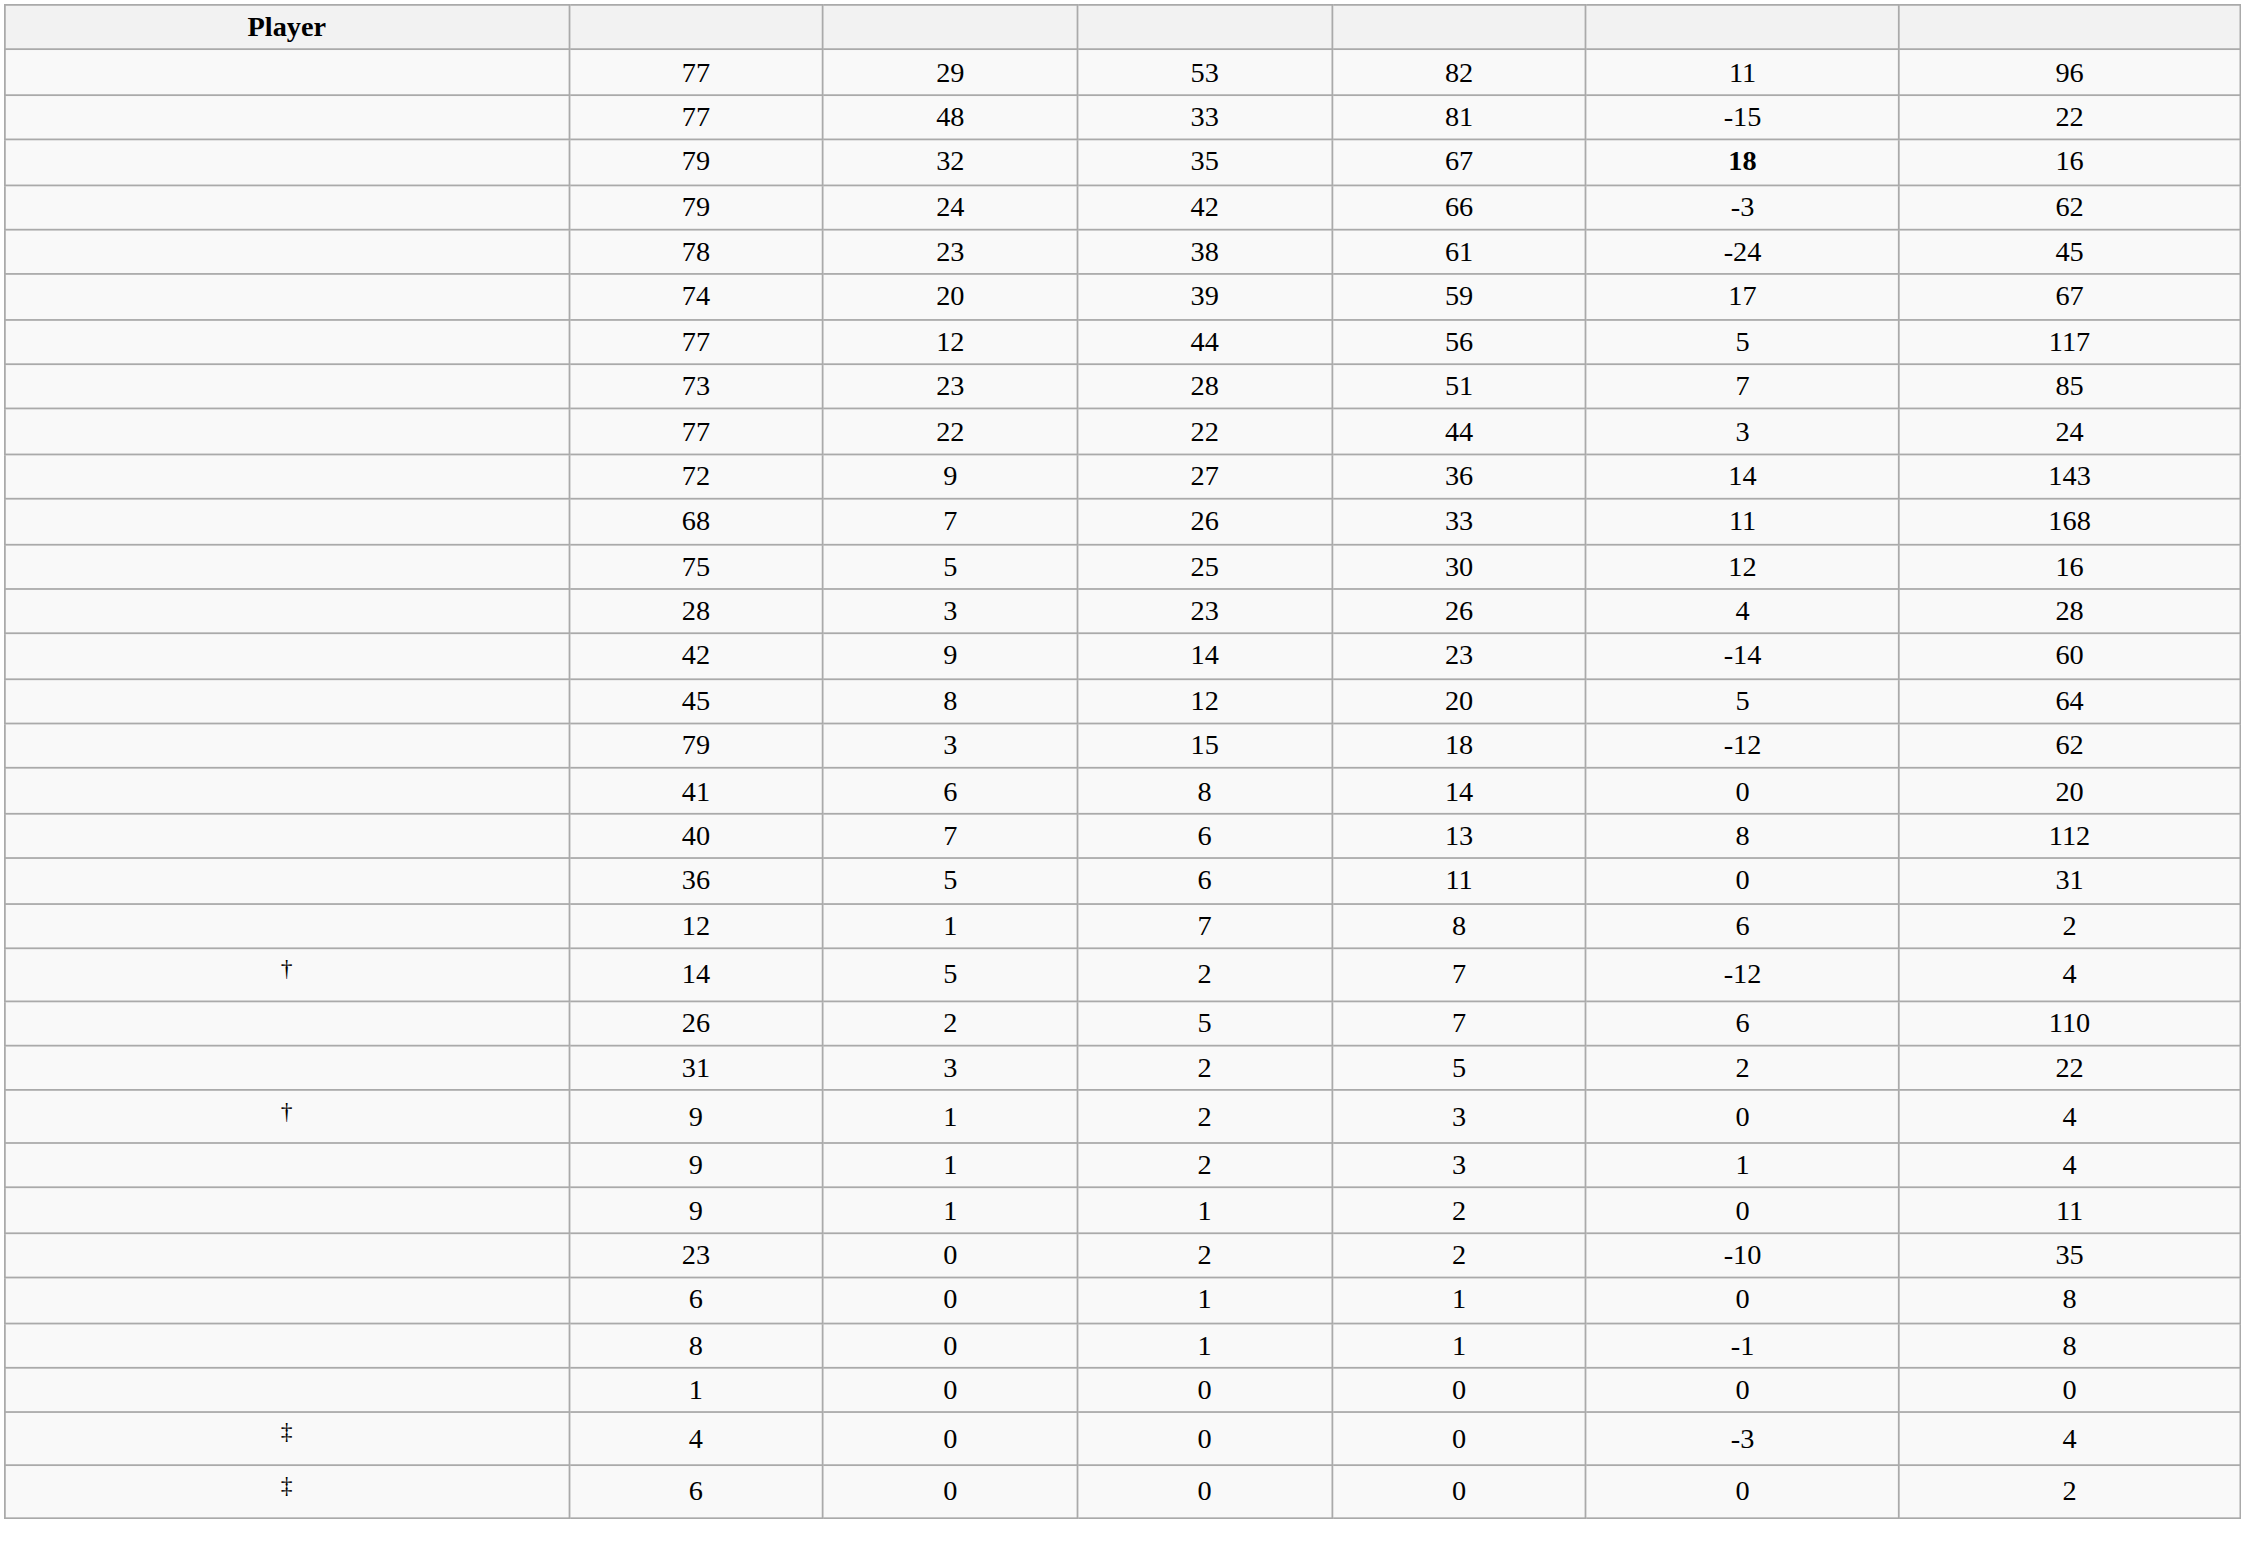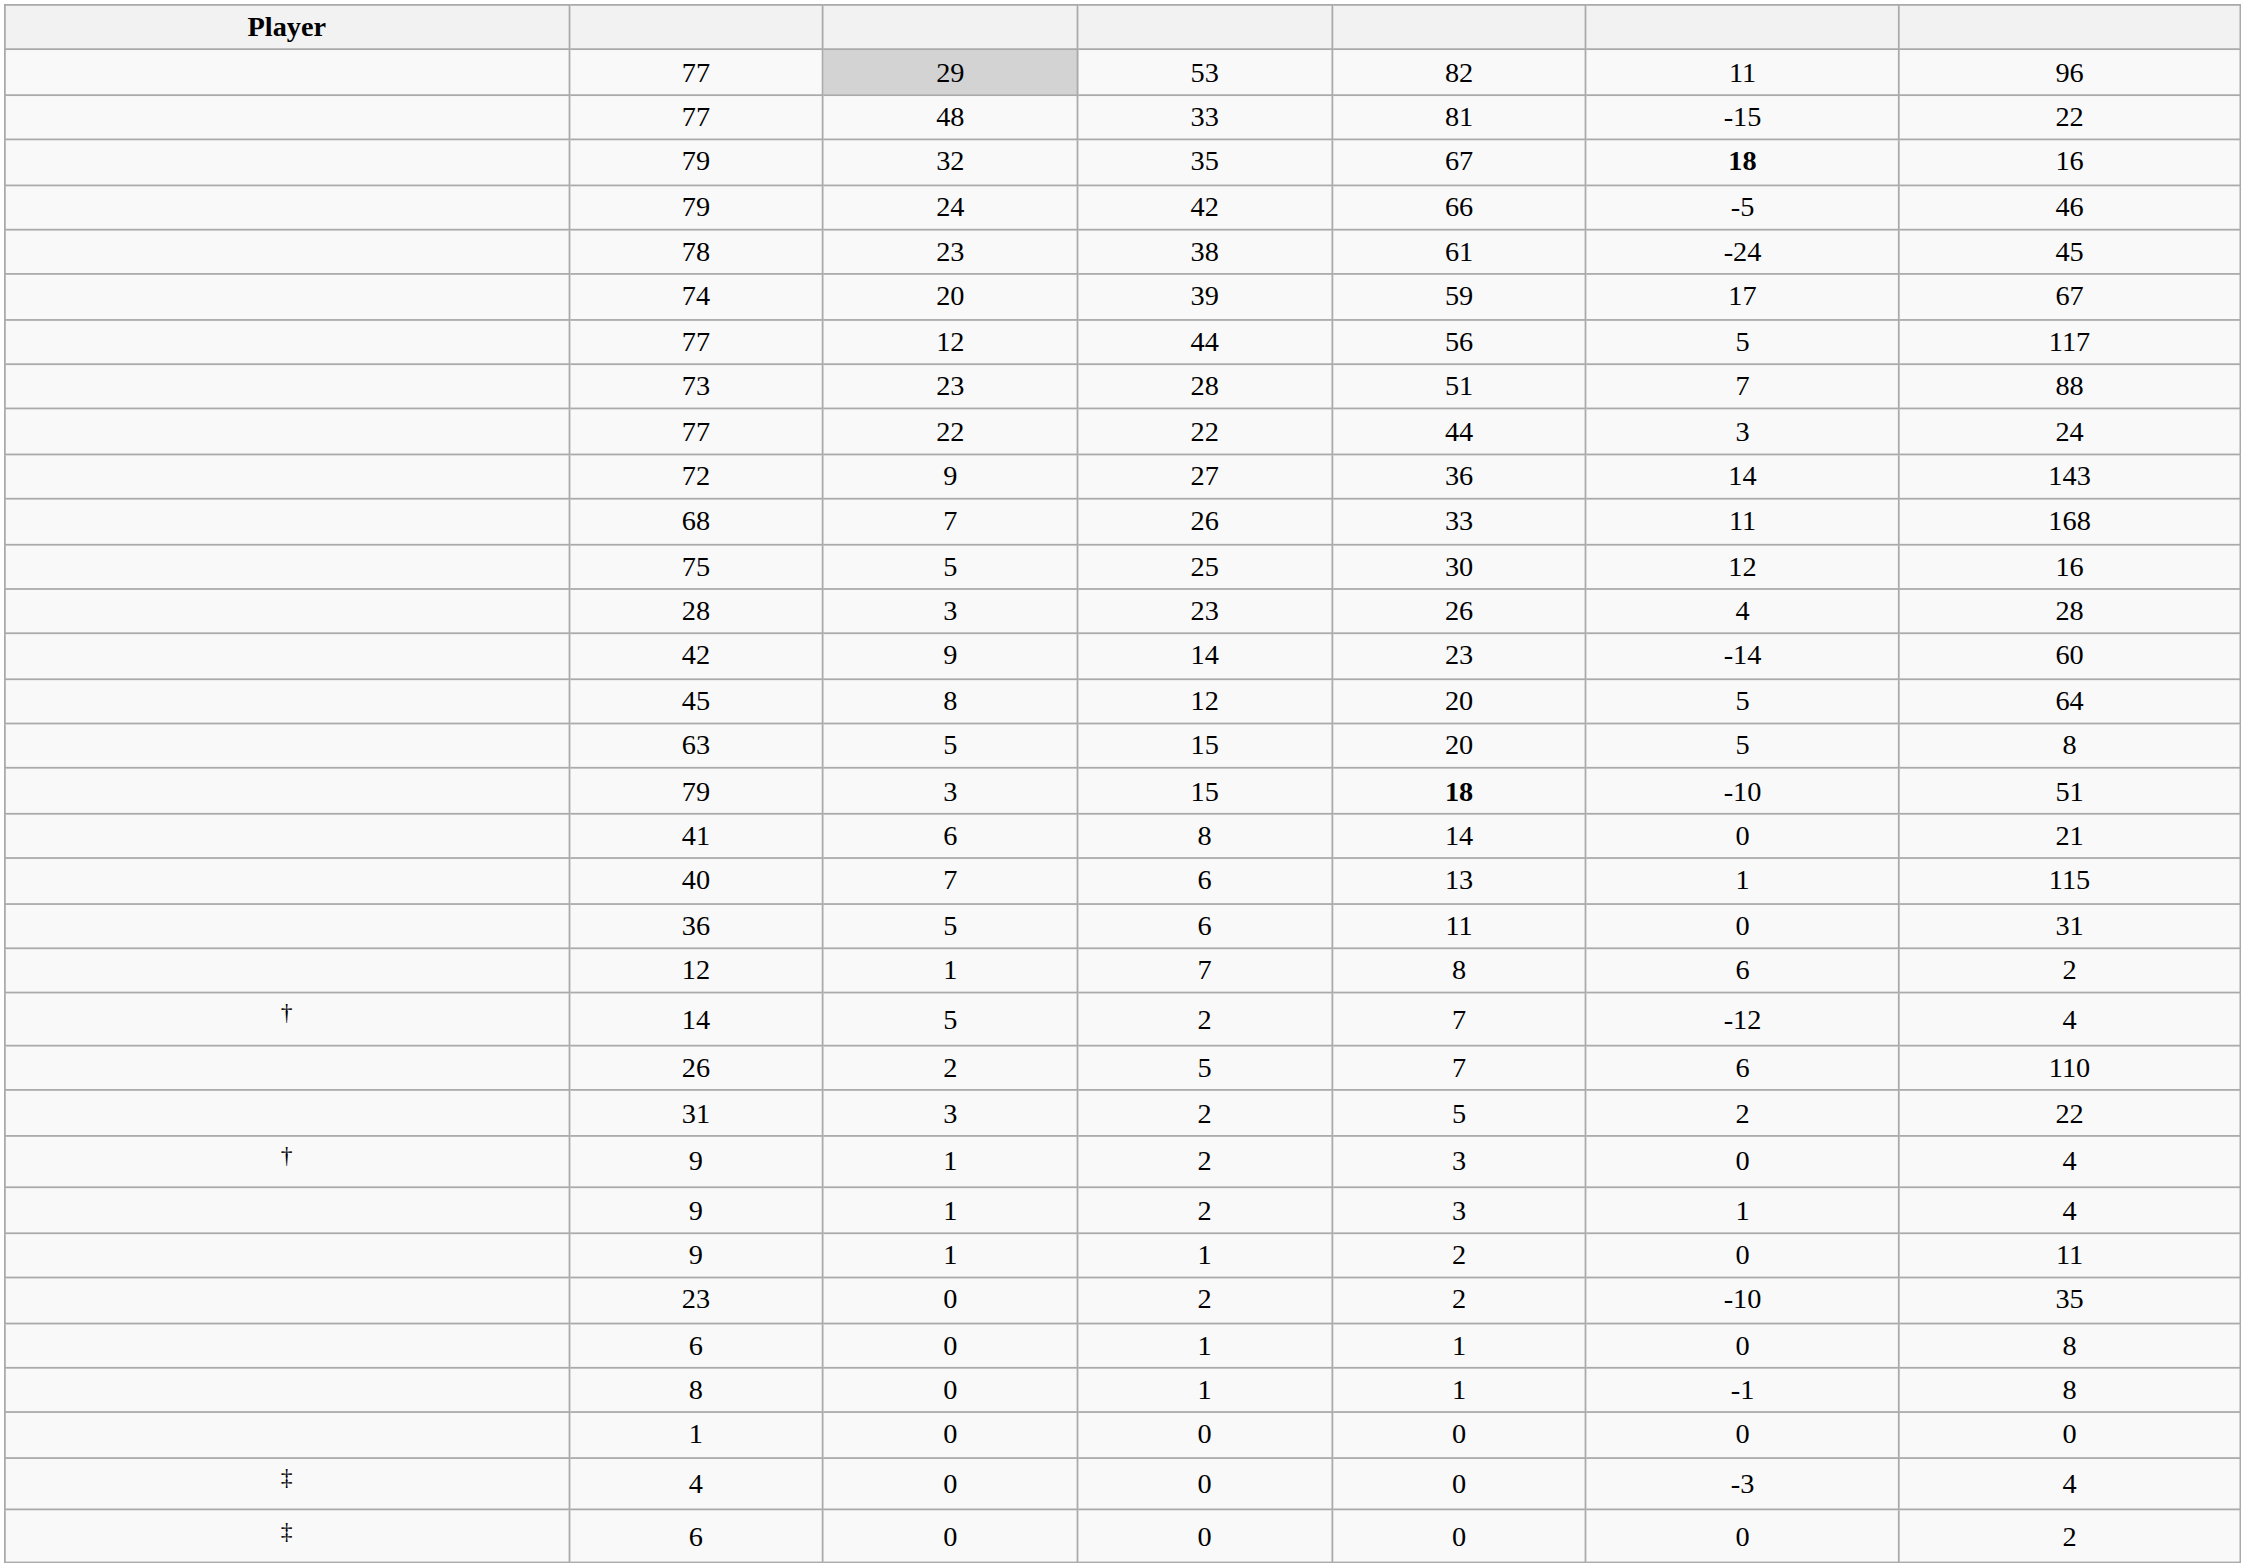77 / 53 | column 3: no background -> lightgrey background
79 / 42 | column 6: -3 -> -5
79 / 42 | column 7: 62 -> 46
73 | column 7: 85 -> 88
+ row: 63 | 5 | 15 | 20 | 5 | 8
79 / 15 | column 5: normal -> bold
79 / 15 | column 6: -12 -> -10
79 / 15 | column 7: 62 -> 51
41 | column 7: 20 -> 21
40 | column 6: 8 -> 1
40 | column 7: 112 -> 115
